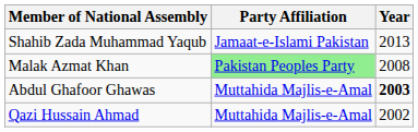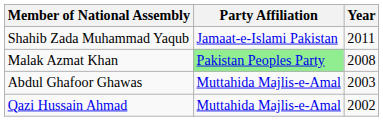Shahib Zada Muhammad Yaqub | Year: 2013 -> 2011
Abdul Ghafoor Ghawas | Year: bold -> normal
